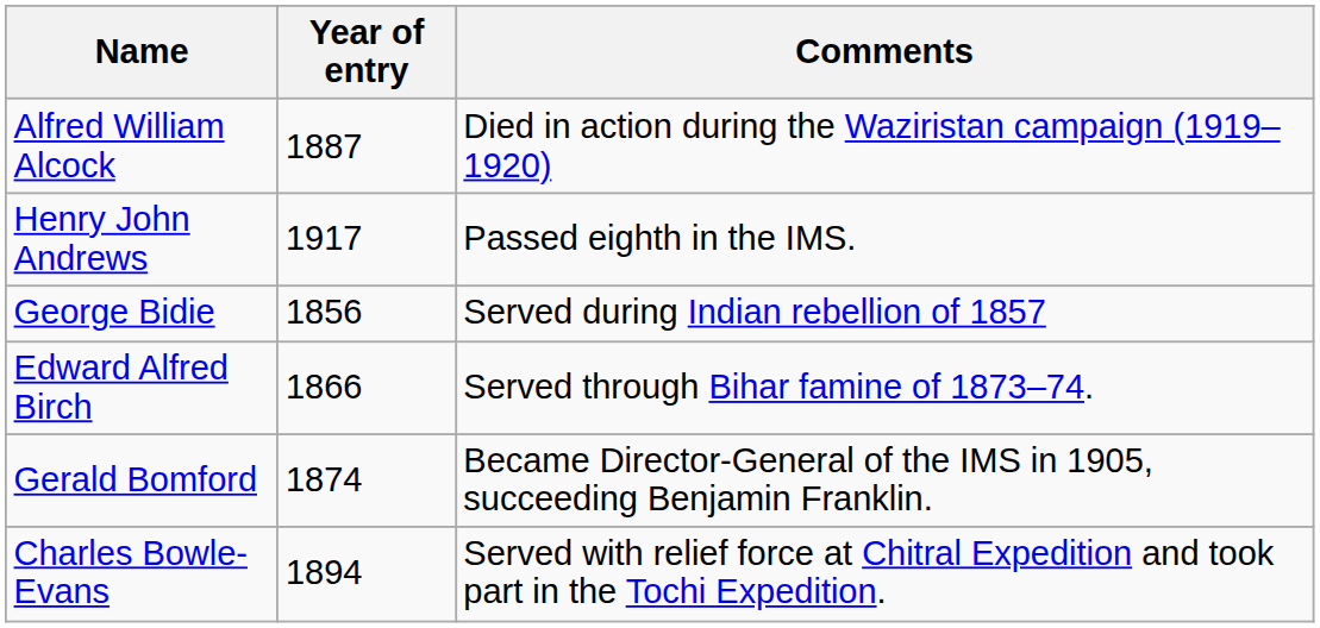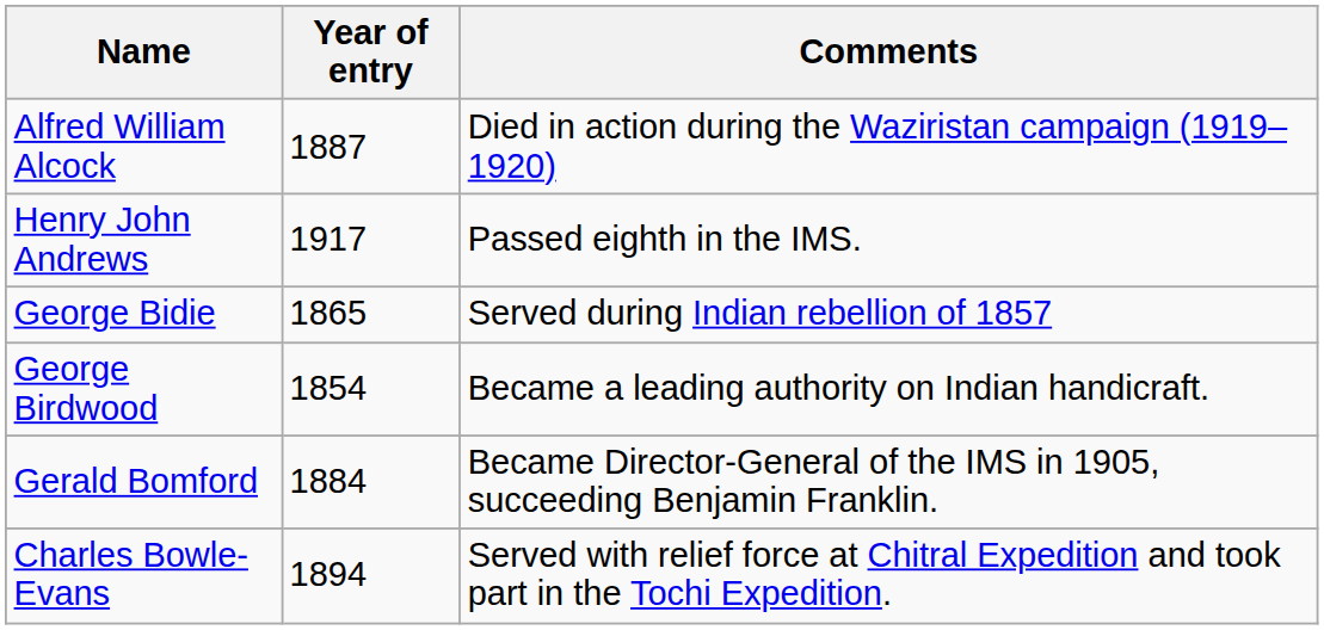George Bidie | Year of entry: 1856 -> 1865
- row: Edward Alfred Birch | 1866 | Served through Bihar famine of 1873–74.
+ row: George Birdwood | 1854 | Became a leading authority on Indian handicraft.
Gerald Bomford | Year of entry: 1874 -> 1884
